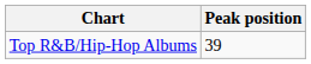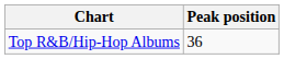Top R&B/Hip-Hop Albums | Peak position: 39 -> 36
